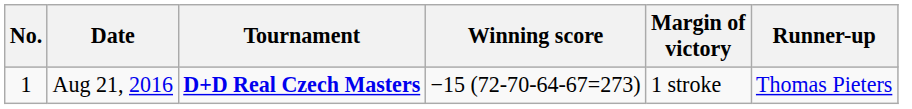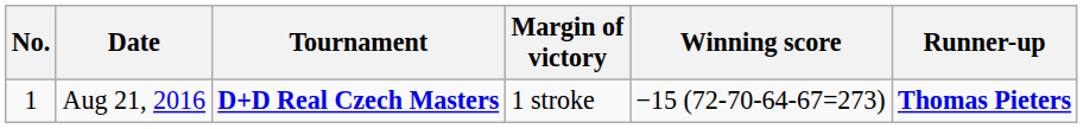columns swapped: Winning score <-> Margin of victory
Aug 21, 2016 | Runner-up: normal -> bold
